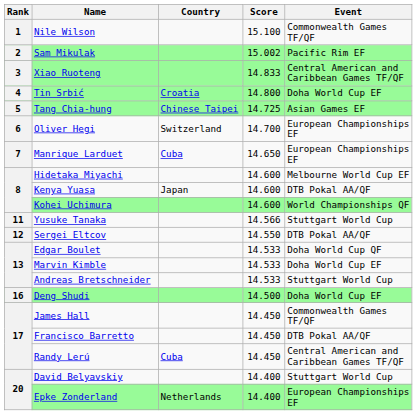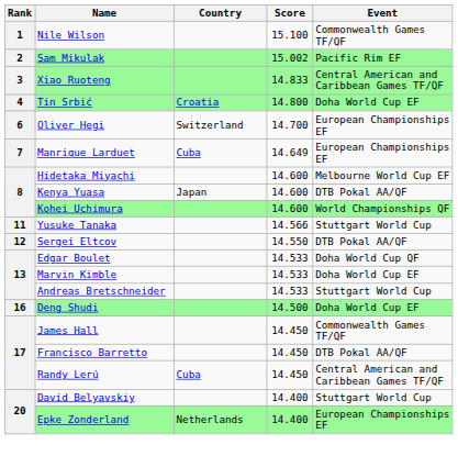- row: 5 | Tang Chia-hung | Chinese Taipei | 14.725 | Asian Games EF
Manrique Larduet | Score: 14.650 -> 14.649
